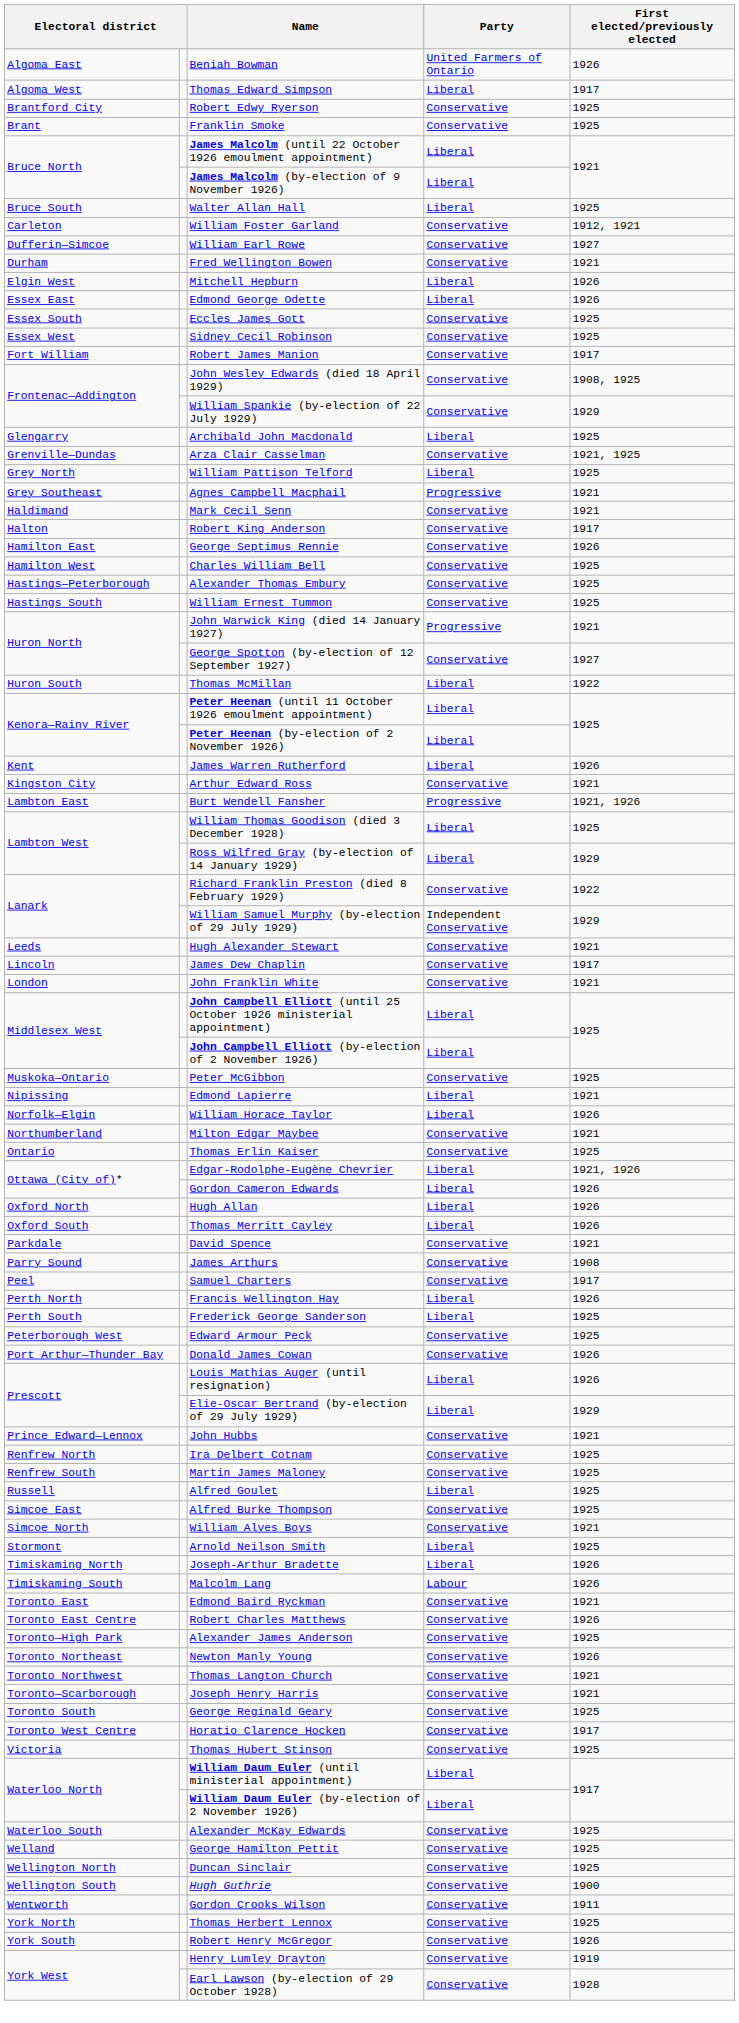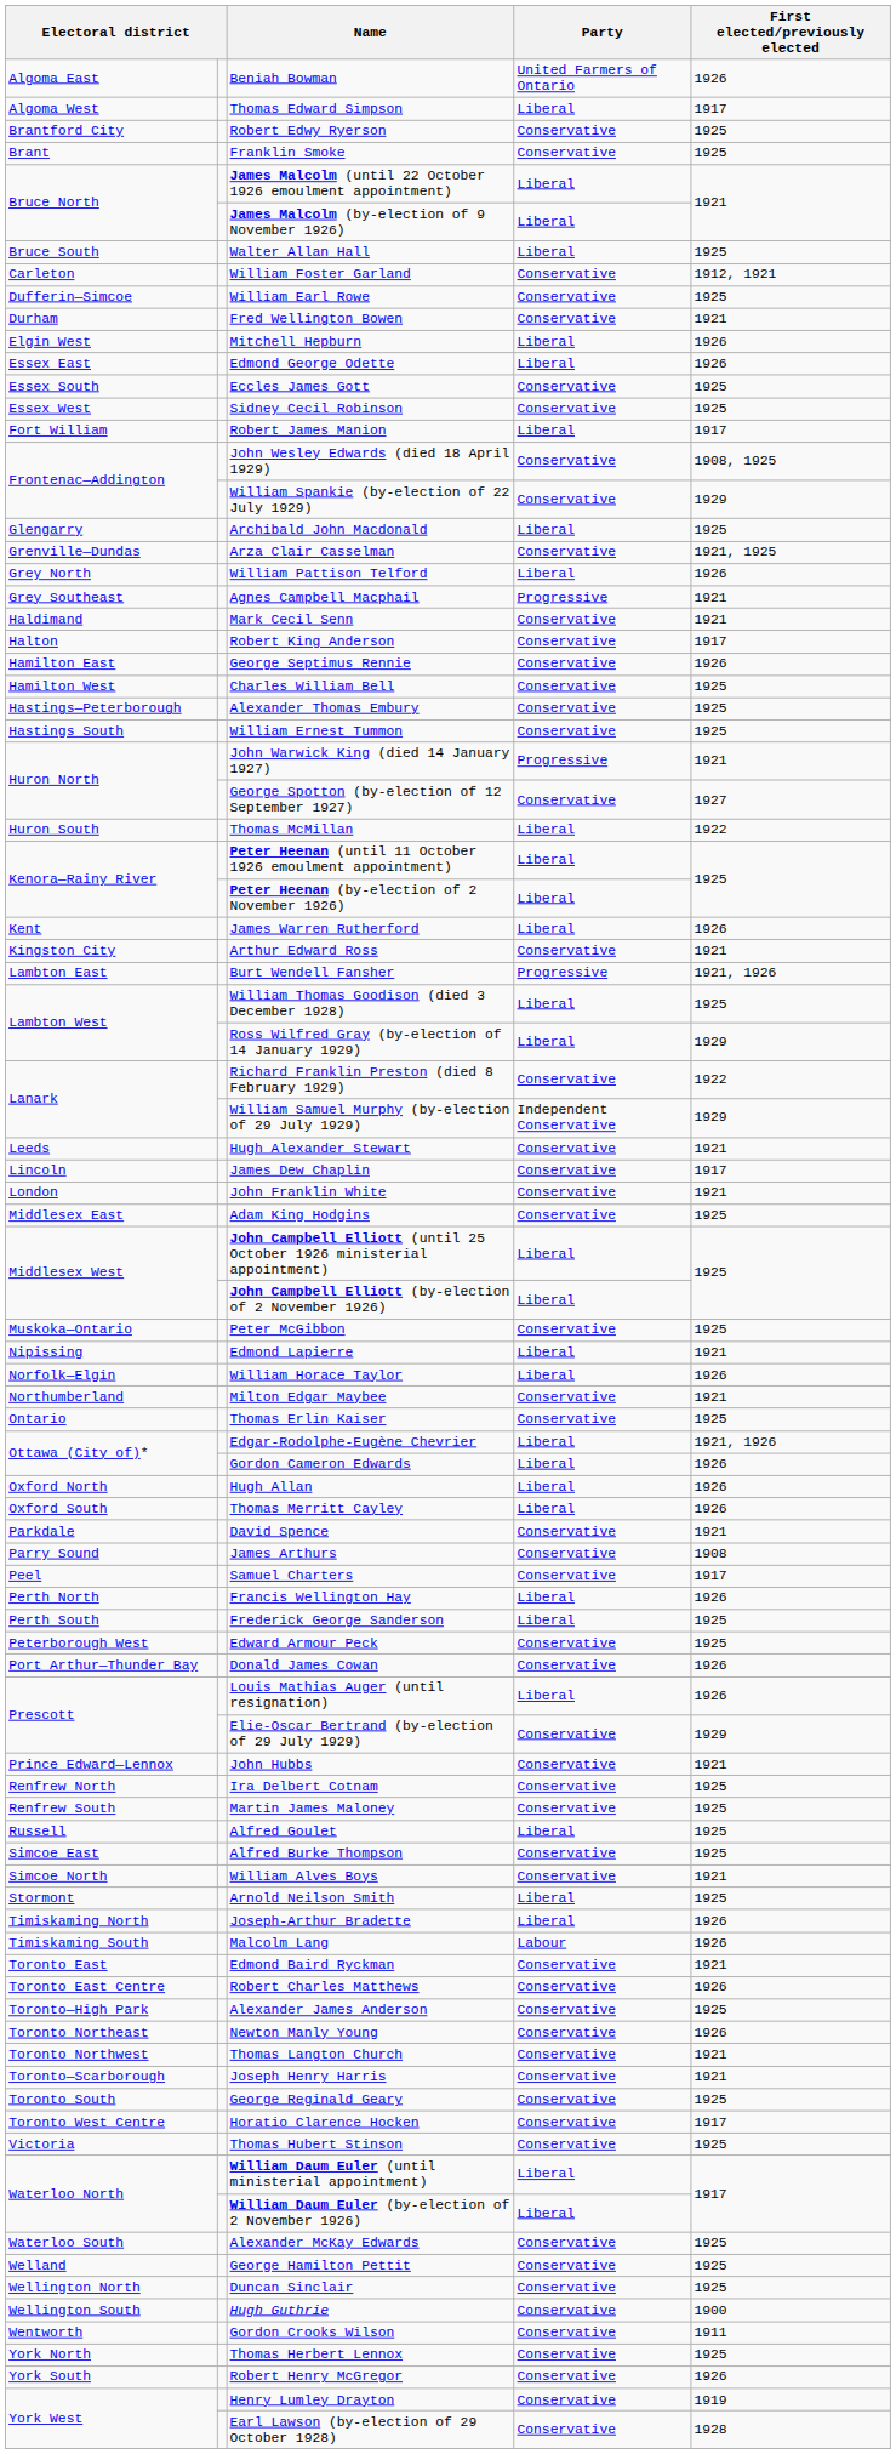William Earl Rowe | First elected/previously elected: 1927 -> 1925
Robert James Manion | Party: Conservative -> Liberal
William Pattison Telford | First elected/previously elected: 1925 -> 1926
+ row: Middlesex East | Adam King Hodgins | Conservative | 1925
Elie-Oscar Bertrand (by-election of 29 July 1929) | Party: Liberal -> Conservative
